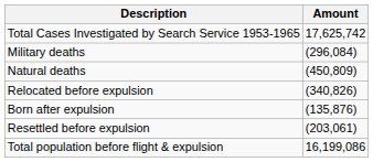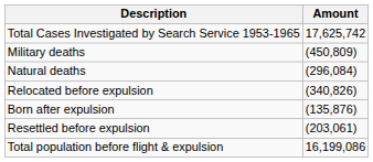Military deaths | Amount: (296,084) -> (450,809)
Natural deaths | Amount: (450,809) -> (296,084)
